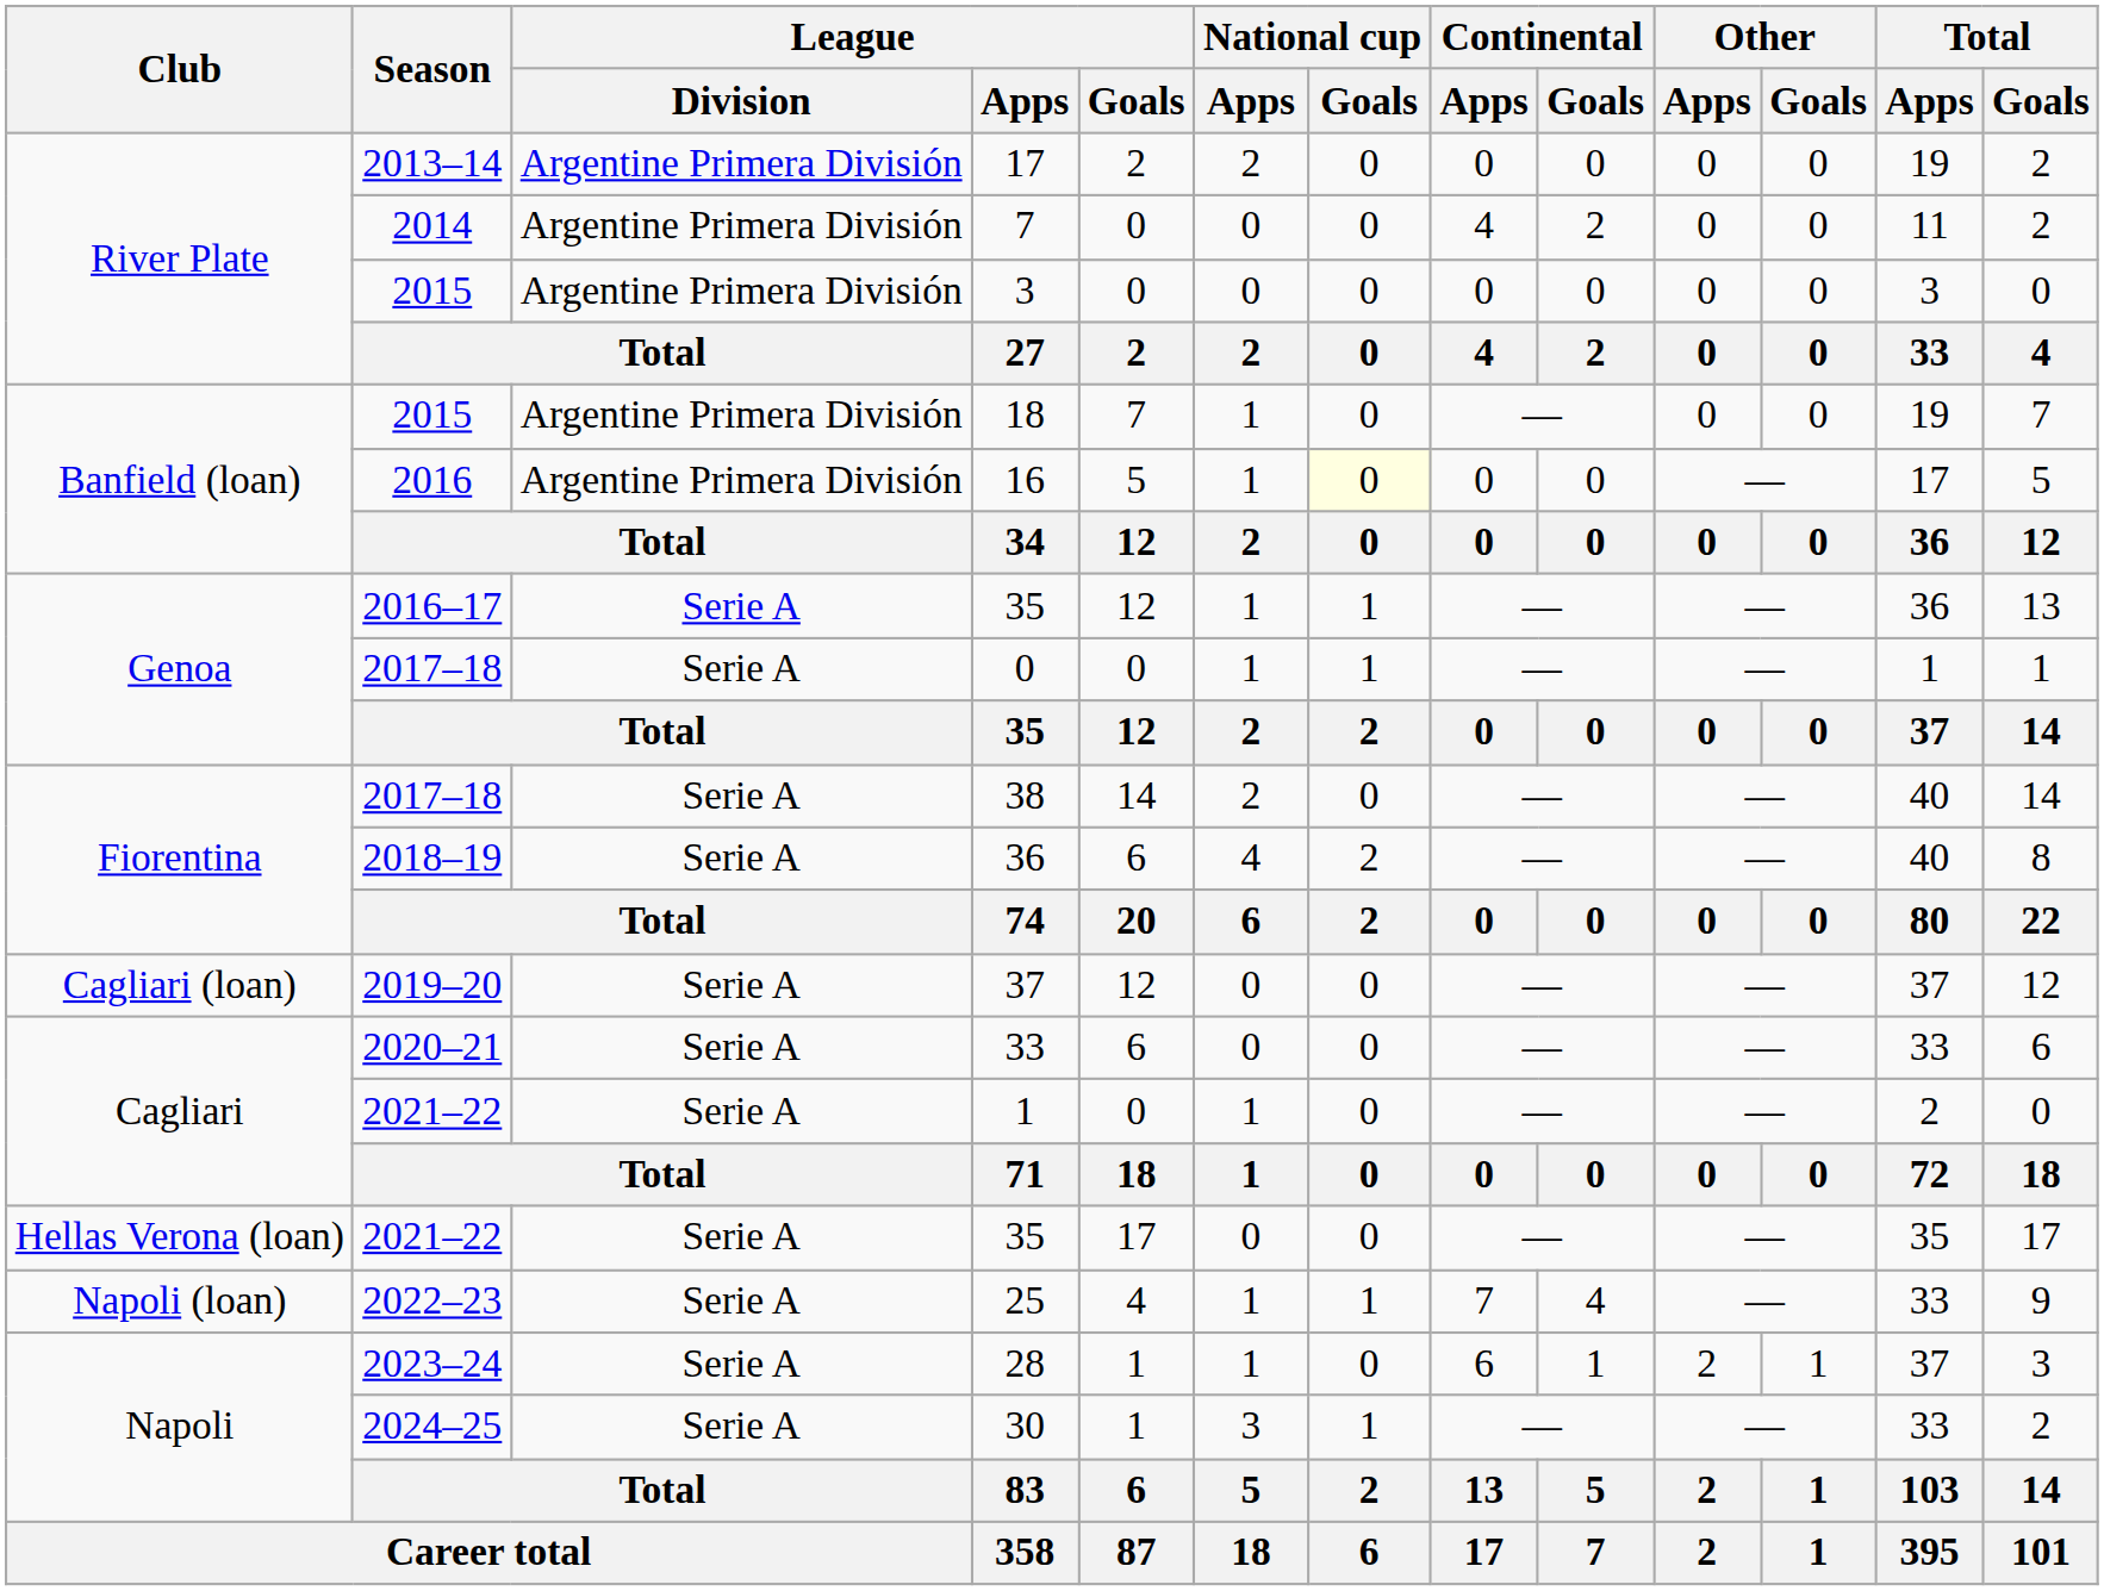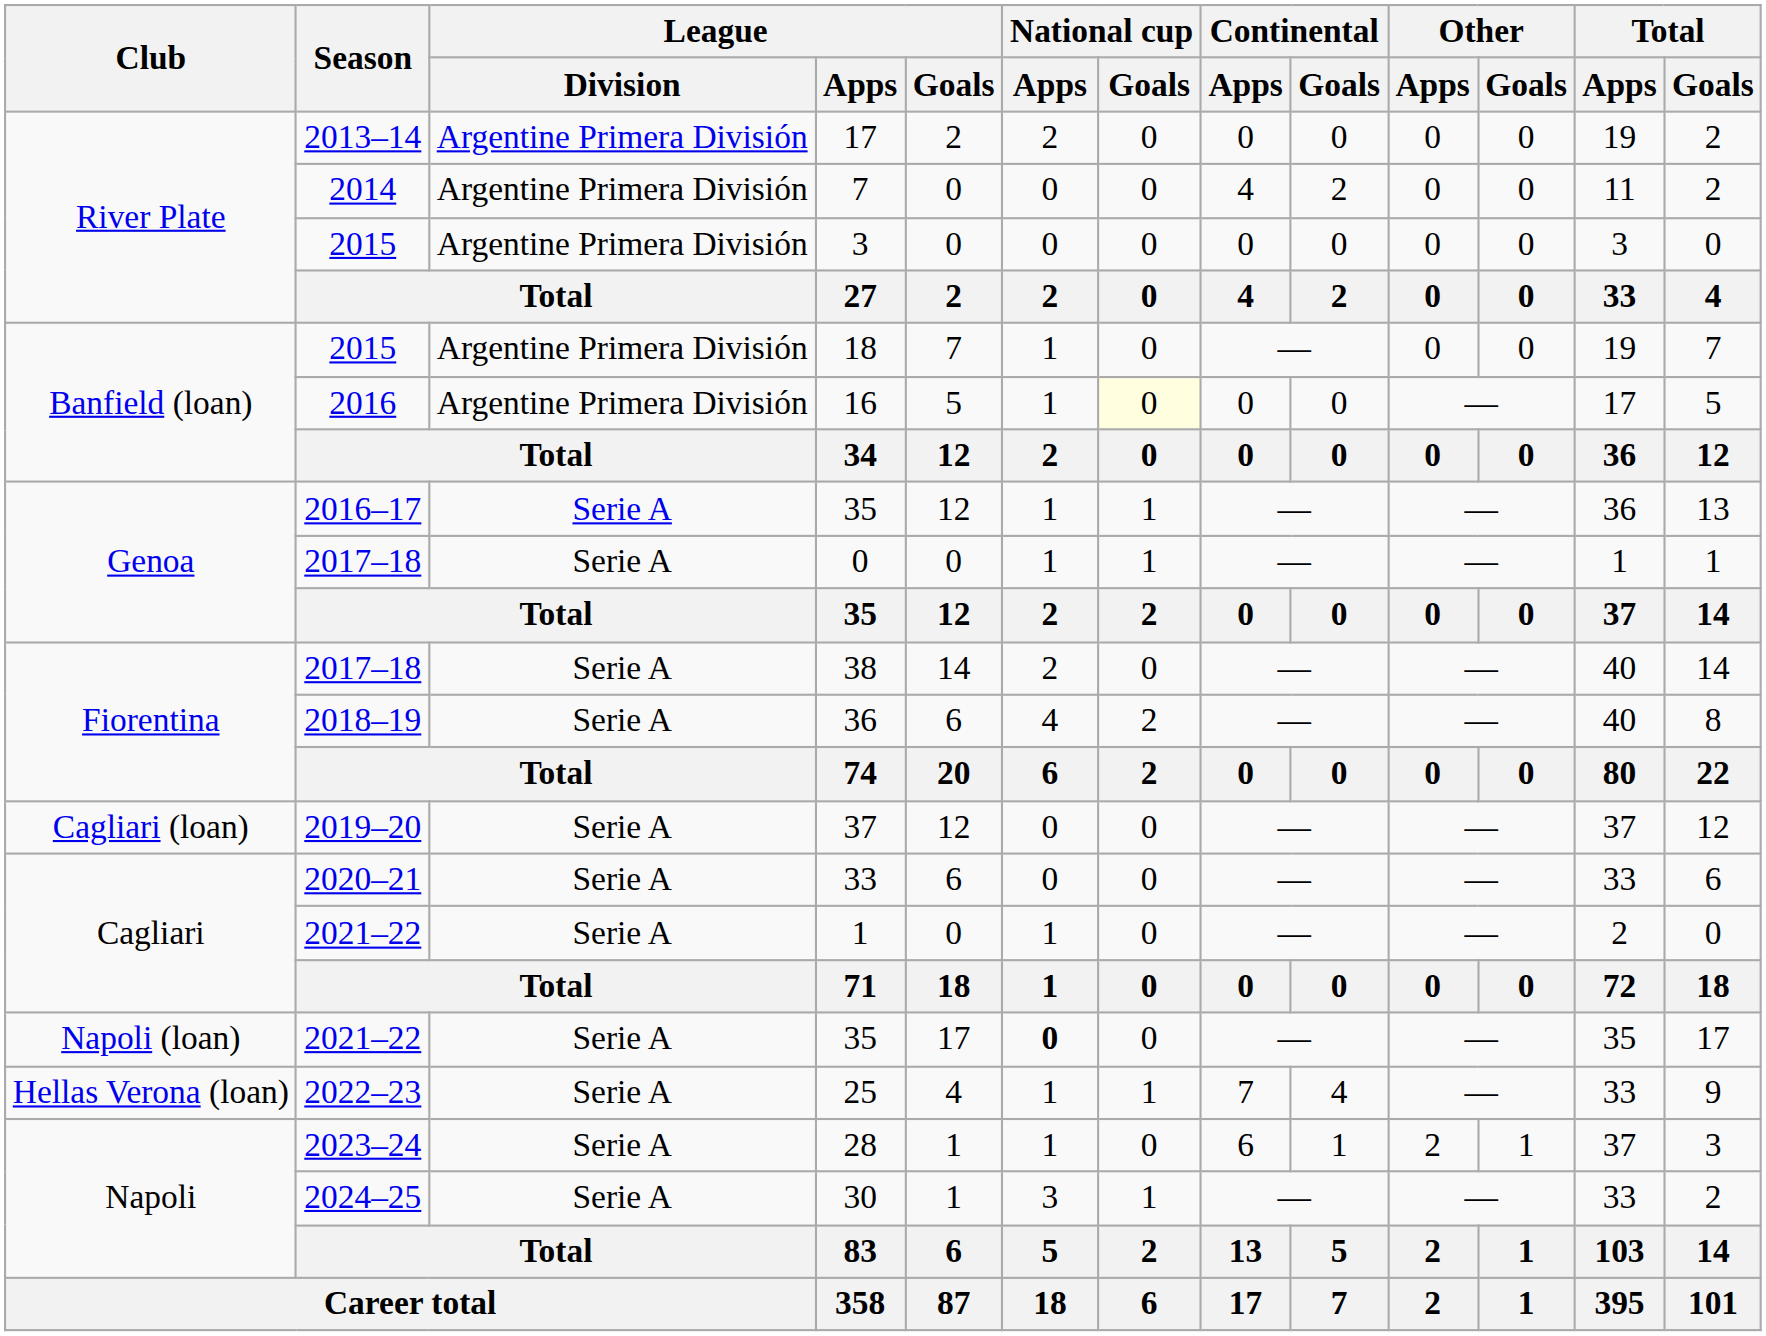2021–22 / 35 | Club: Hellas Verona (loan) -> Napoli (loan)
2021–22 / 35 | National cup / Apps: normal -> bold
25 | Club: Napoli (loan) -> Hellas Verona (loan)
